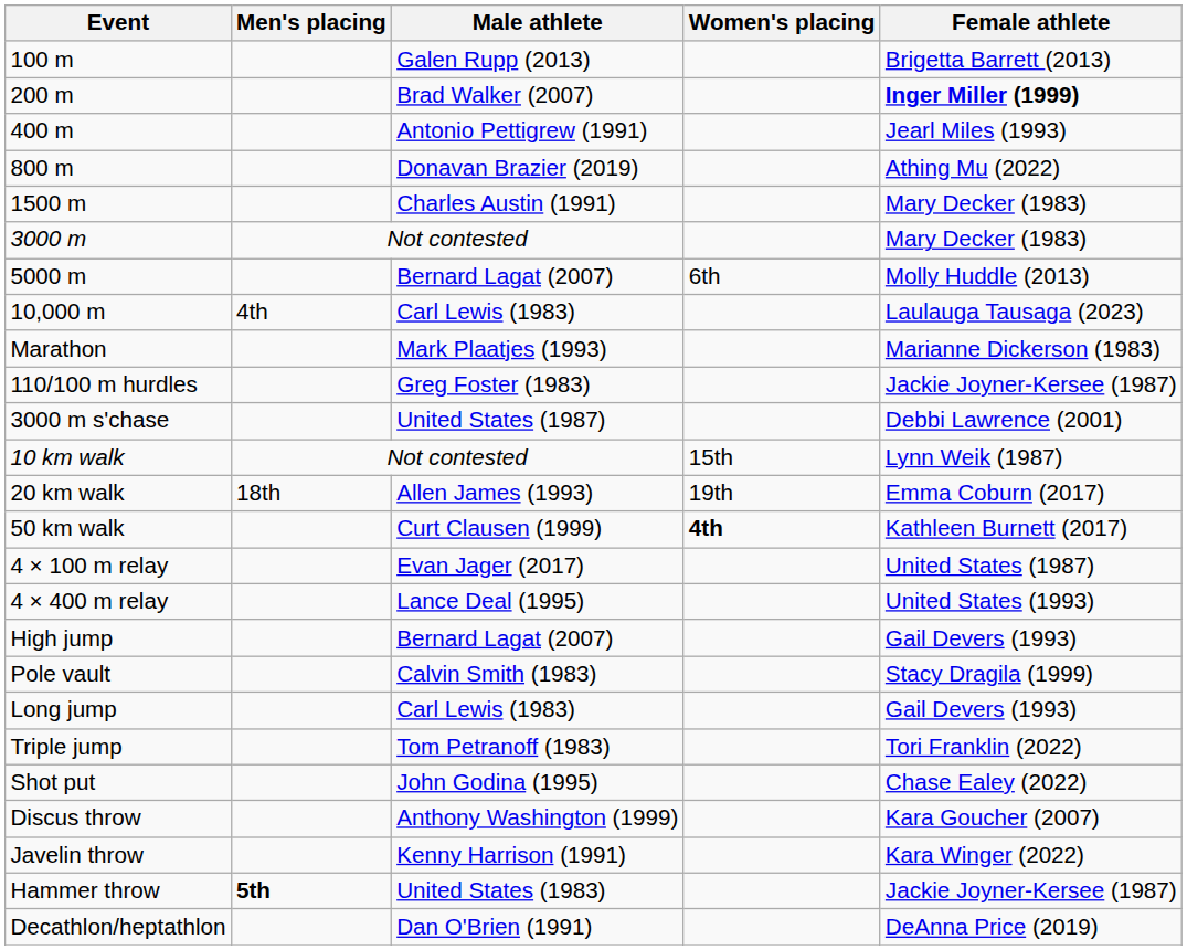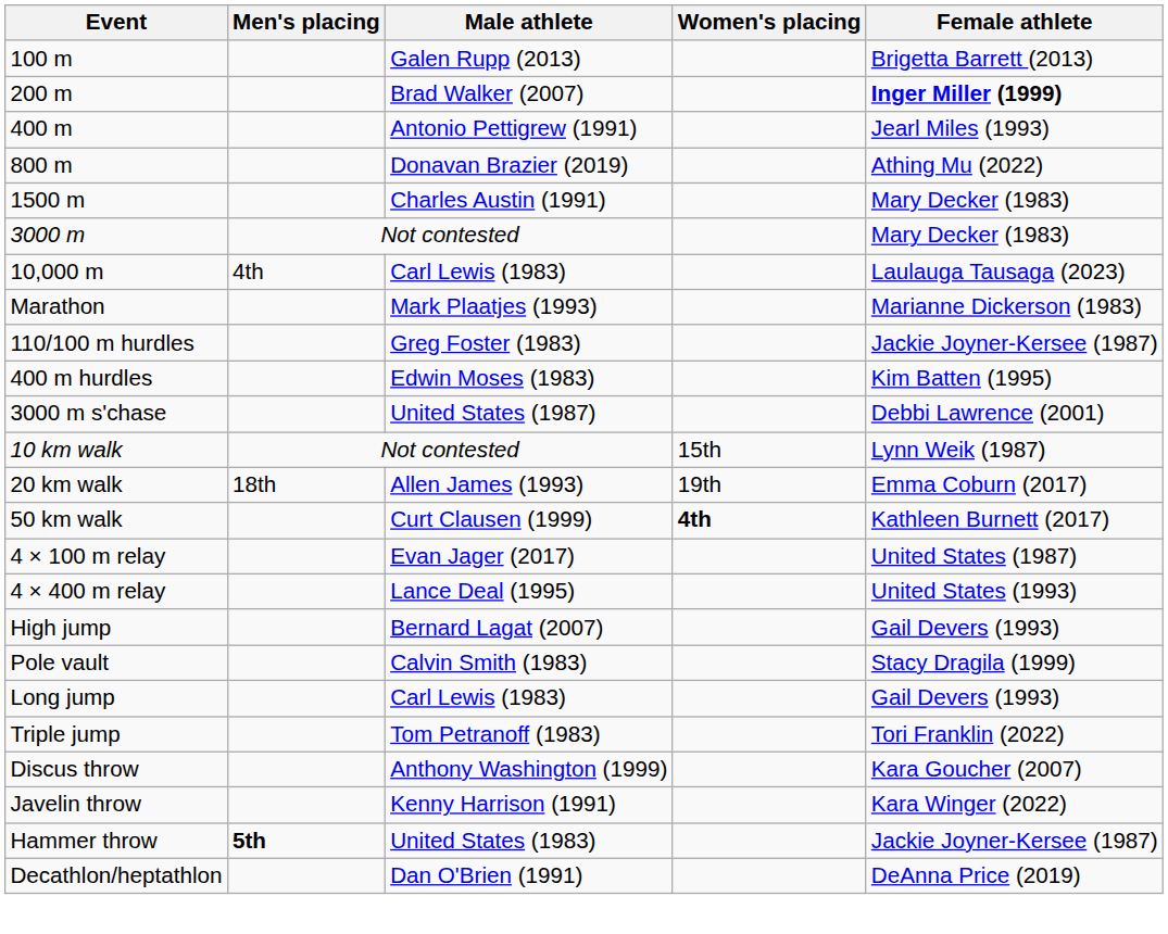- row: 5000 m | Bernard Lagat (2007) | 6th | Molly Huddle (2013)
+ row: 400 m hurdles | Edwin Moses (1983) | Kim Batten (1995)
- row: Shot put | John Godina (1995) | Chase Ealey (2022)
